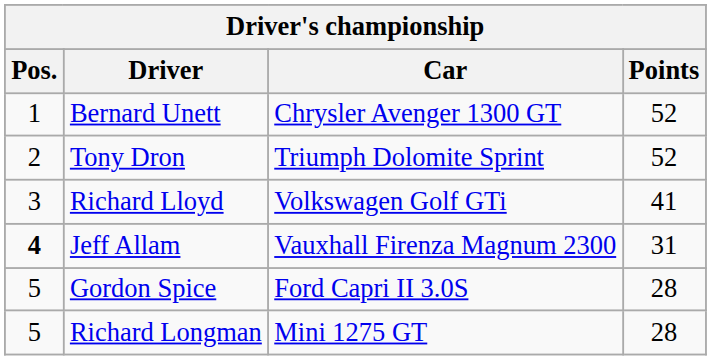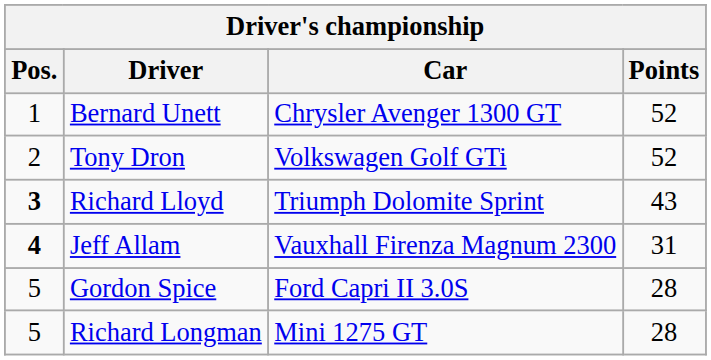Tony Dron | Car: Triumph Dolomite Sprint -> Volkswagen Golf GTi
Richard Lloyd | Pos.: normal -> bold
Richard Lloyd | Car: Volkswagen Golf GTi -> Triumph Dolomite Sprint
Richard Lloyd | Points: 41 -> 43
